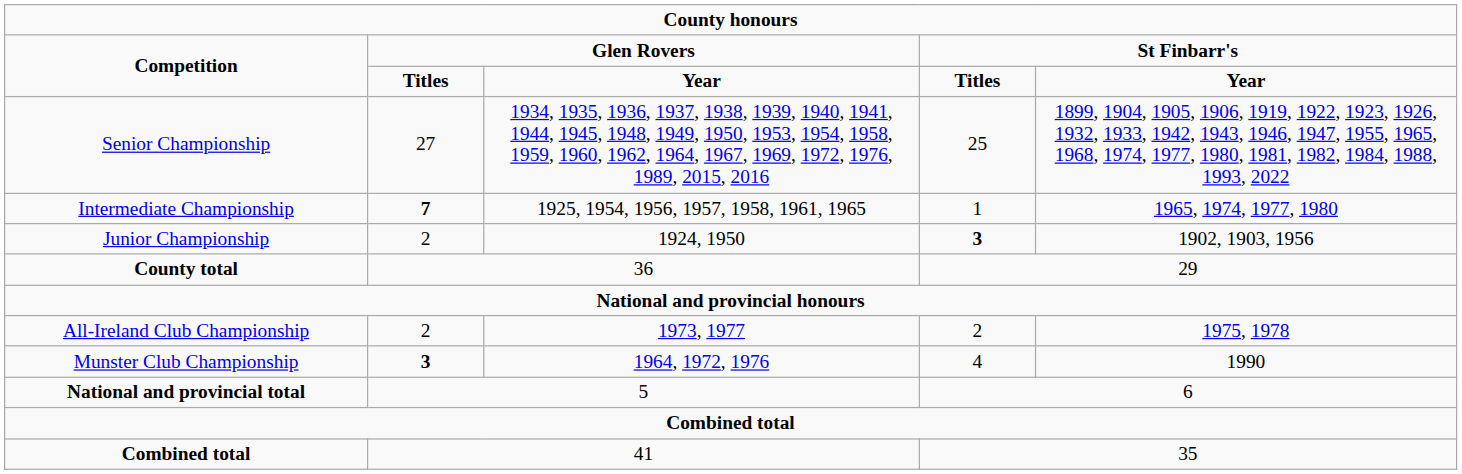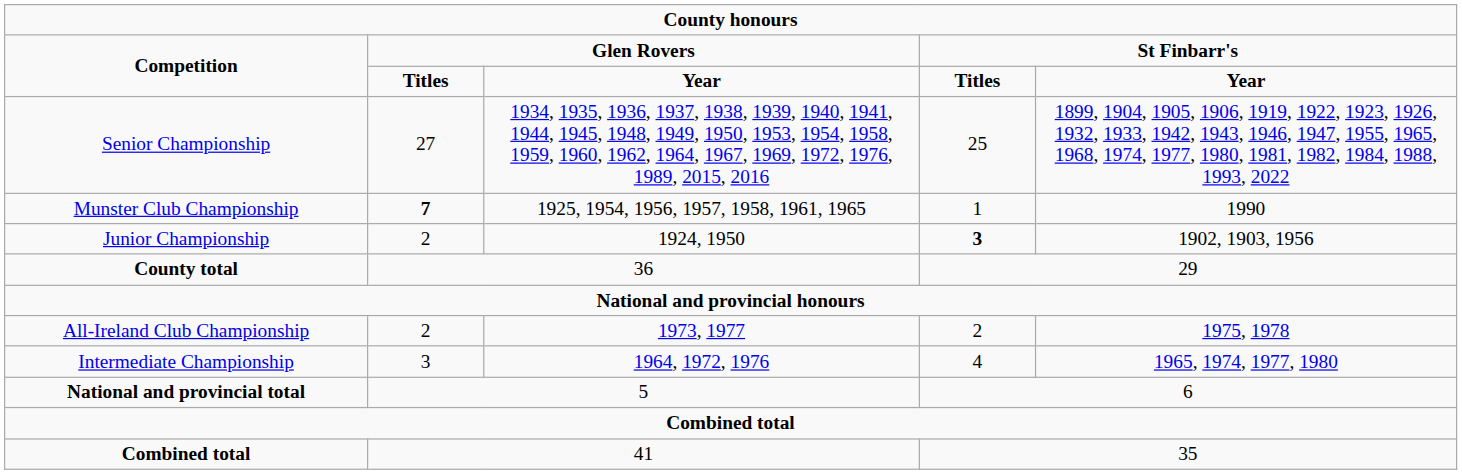1925, 1954, 1956, 1957, 1958, 1961, 1965 | column 1: Intermediate Championship -> Munster Club Championship
1925, 1954, 1956, 1957, 1958, 1961, 1965 | column 5: 1965, 1974, 1977, 1980 -> 1990
1964, 1972, 1976 | column 1: Munster Club Championship -> Intermediate Championship
1964, 1972, 1976 | column 2: bold -> normal
1964, 1972, 1976 | column 5: 1990 -> 1965, 1974, 1977, 1980
